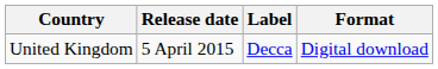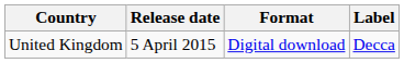columns swapped: Format <-> Label
